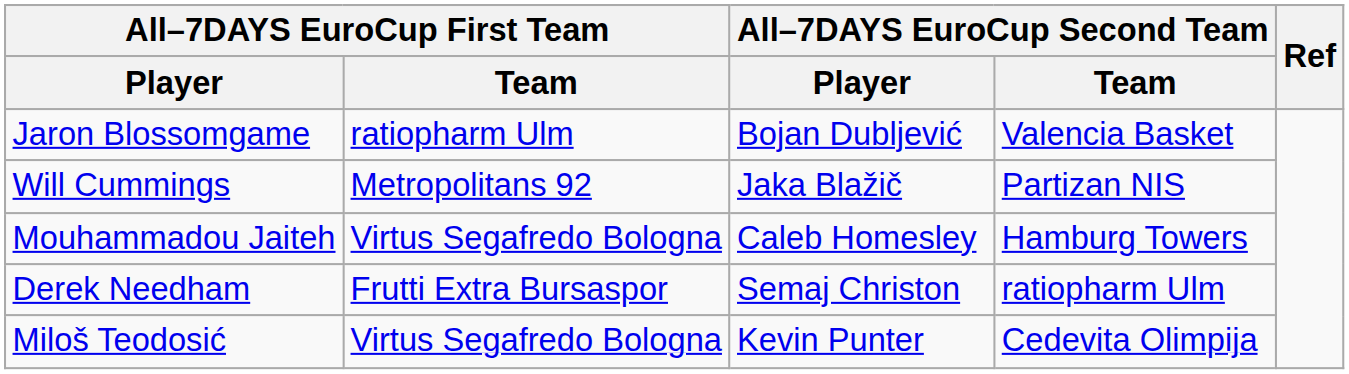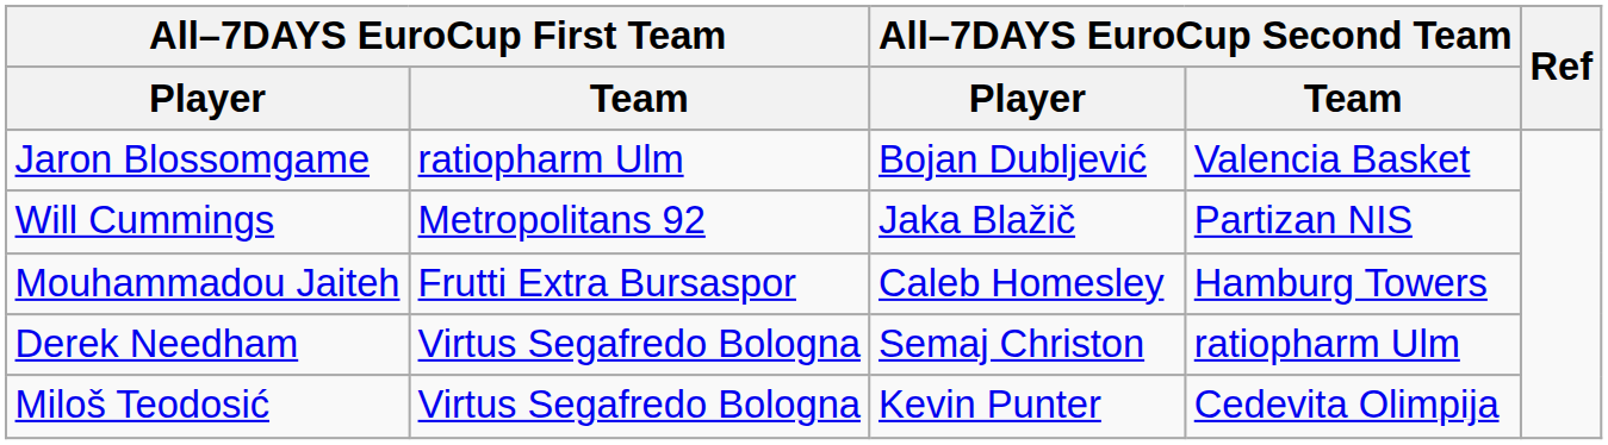Mouhammadou Jaiteh | All–7DAYS EuroCup First Team / Team: Virtus Segafredo Bologna -> Frutti Extra Bursaspor
Derek Needham | All–7DAYS EuroCup First Team / Team: Frutti Extra Bursaspor -> Virtus Segafredo Bologna
